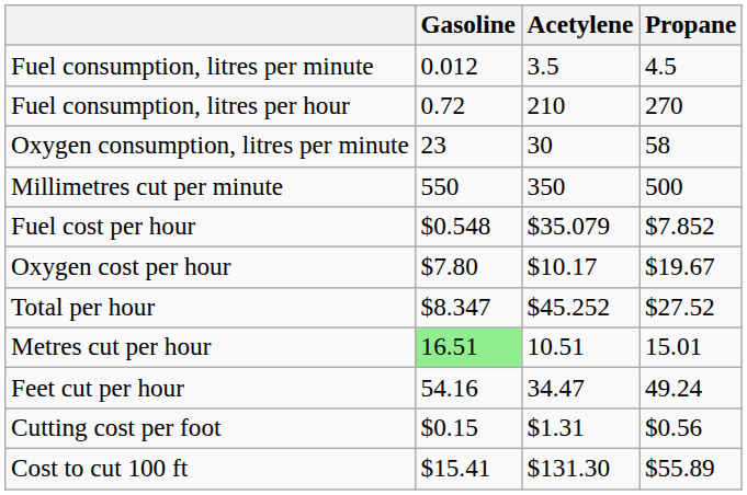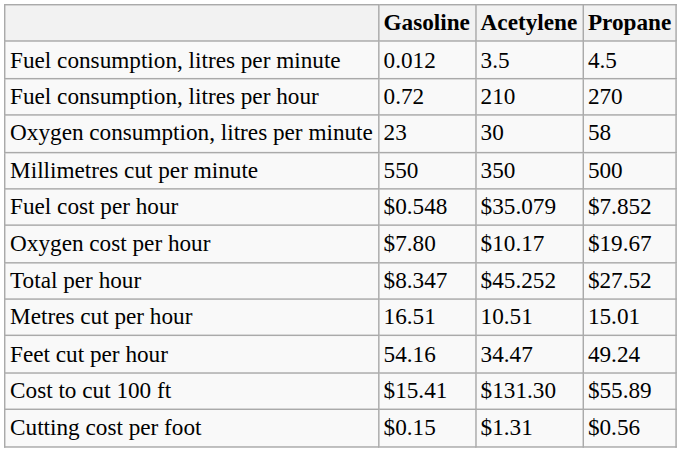Metres cut per hour | Gasoline: lightgreen background -> no background
rows swapped: Cutting cost per foot <-> Cost to cut 100 ft
